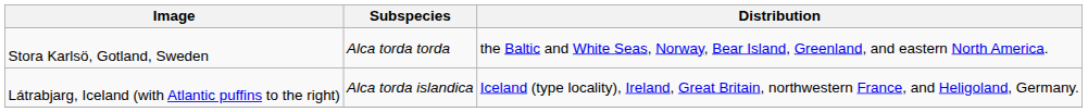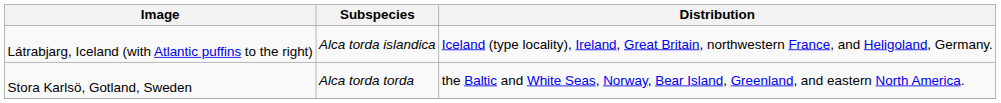rows swapped: Stora Karlsö, Gotland, Sweden <-> Látrabjarg, Iceland (with Atlantic puffins to the right)
